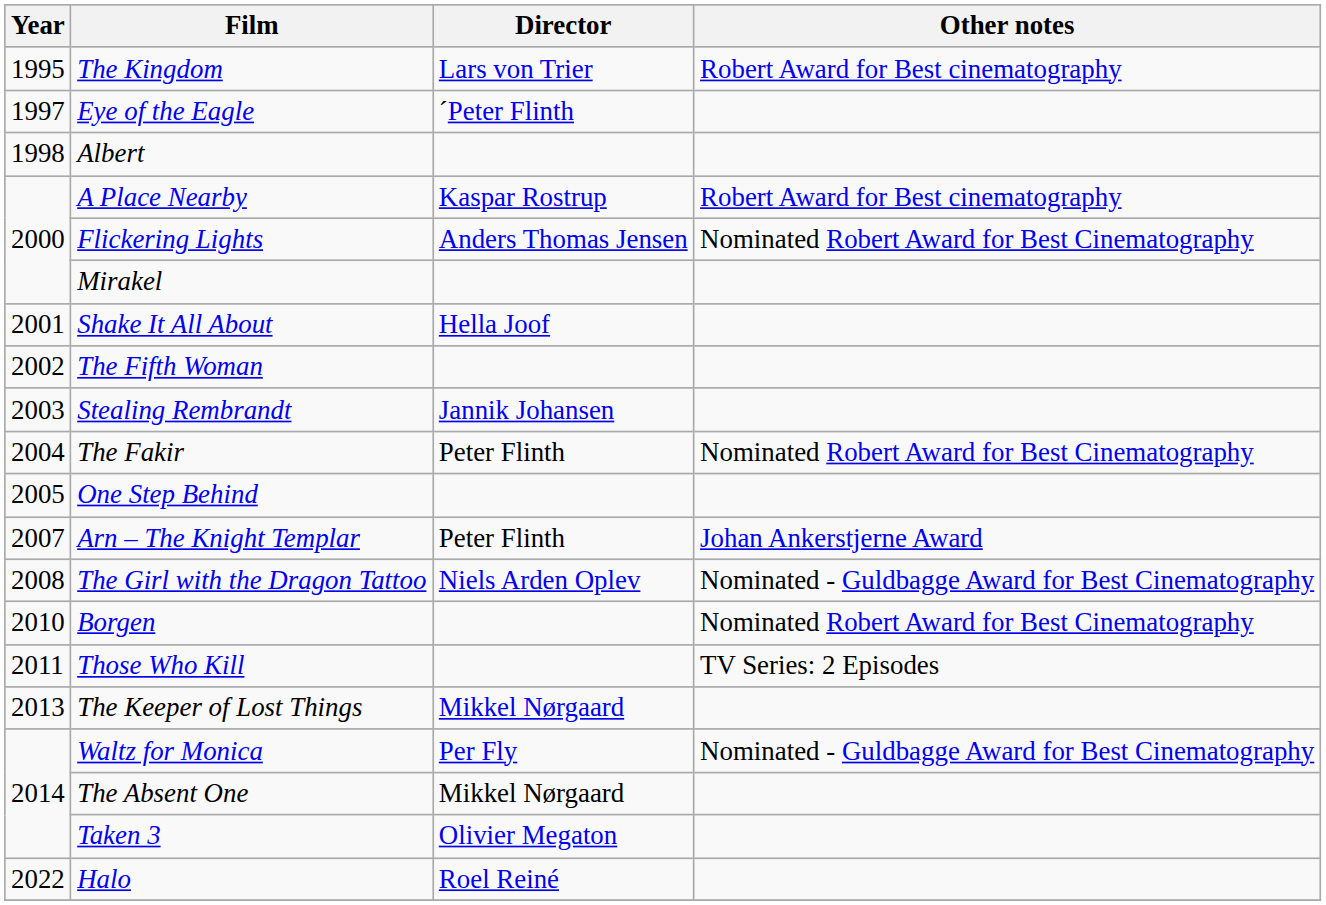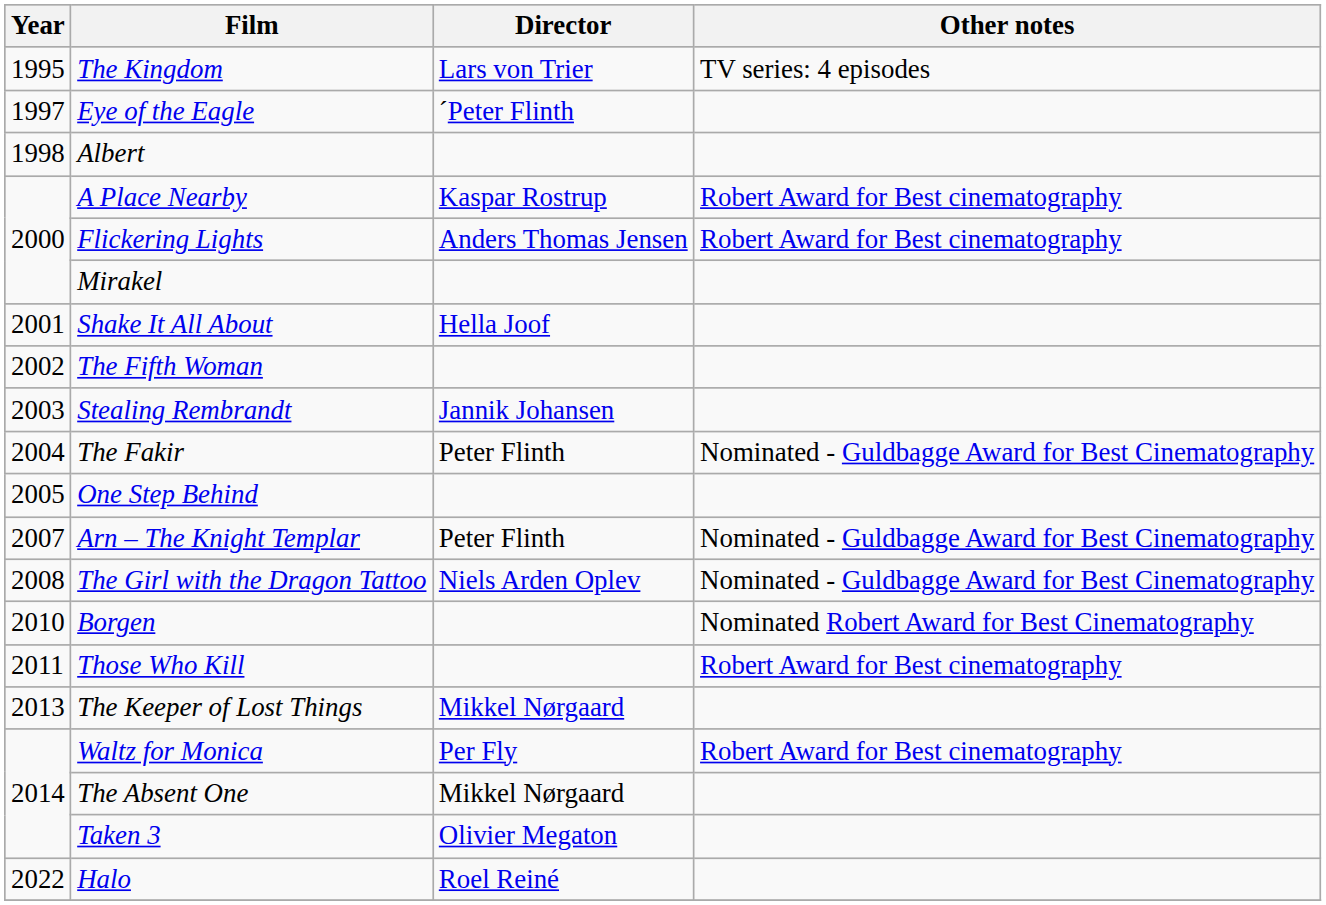The Kingdom | Other notes: Robert Award for Best cinematography -> TV series: 4 episodes
Flickering Lights | Other notes: Nominated Robert Award for Best Cinematography -> Robert Award for Best cinematography
The Fakir | Other notes: Nominated Robert Award for Best Cinematography -> Nominated - Guldbagge Award for Best Cinematography
Arn – The Knight Templar | Other notes: Johan Ankerstjerne Award -> Nominated - Guldbagge Award for Best Cinematography
Those Who Kill | Other notes: TV Series: 2 Episodes -> Robert Award for Best cinematography
Waltz for Monica | Other notes: Nominated - Guldbagge Award for Best Cinematography -> Robert Award for Best cinematography
